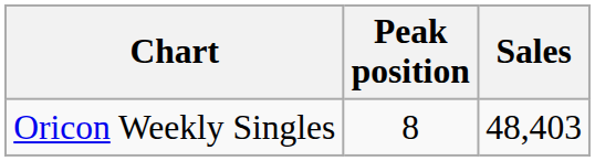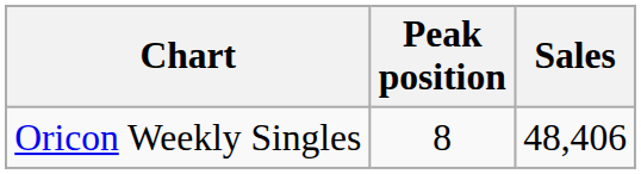Oricon Weekly Singles | Sales: 48,403 -> 48,406
